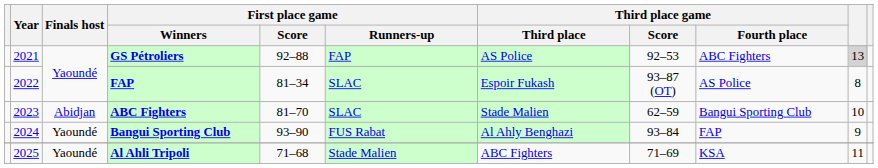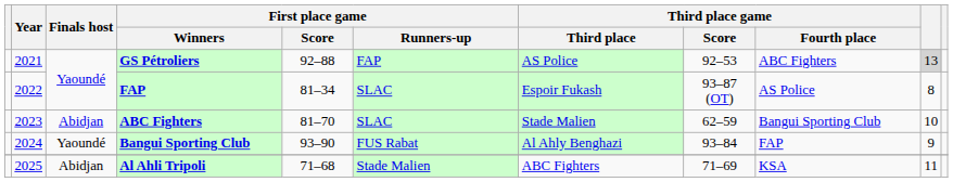Al Ahli Tripoli | Finals host: Yaoundé -> Abidjan
